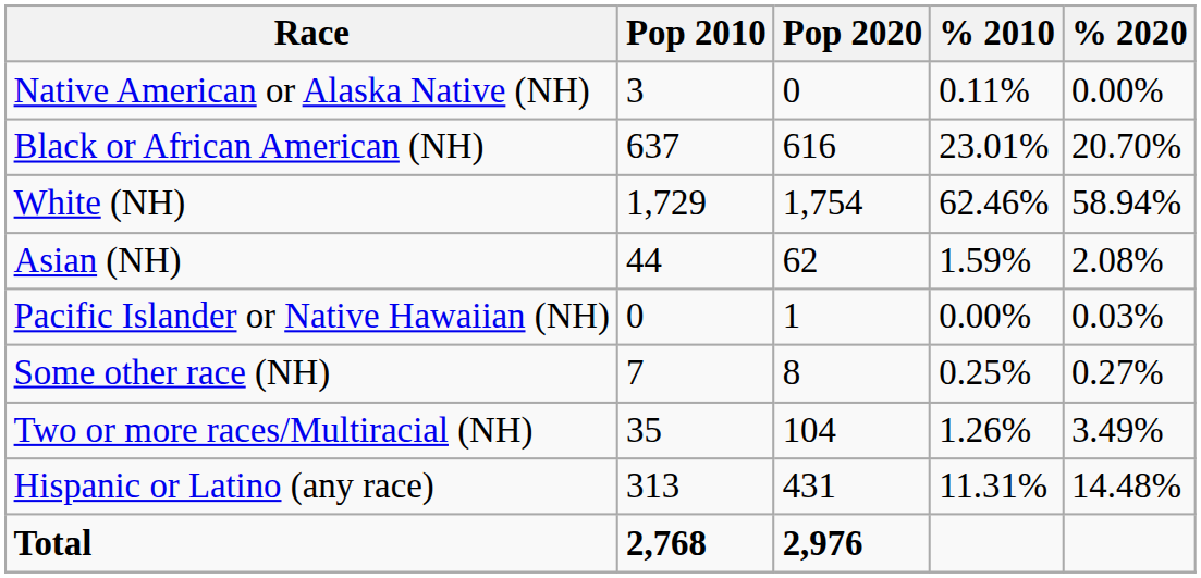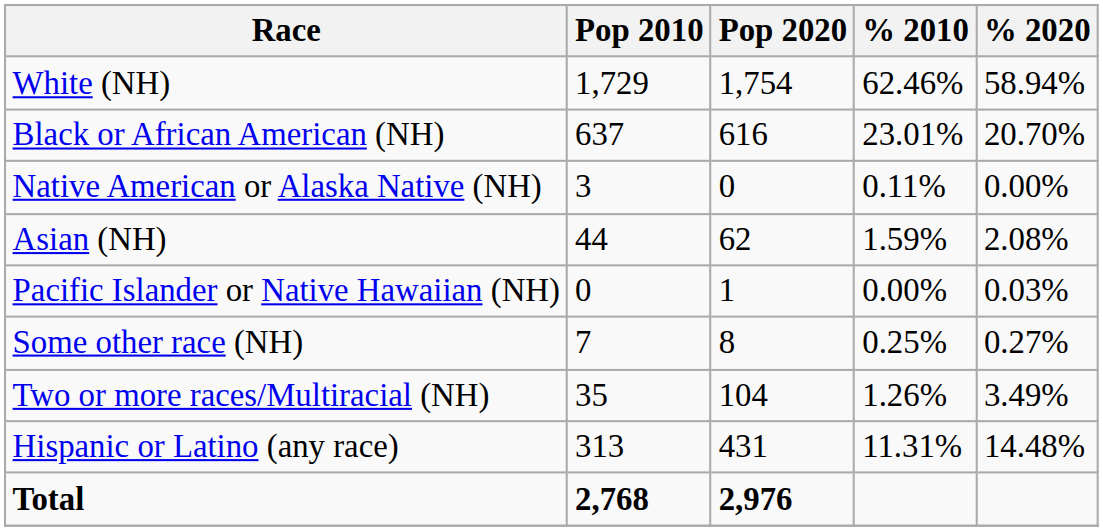rows swapped: White (NH) <-> Native American or Alaska Native (NH)
